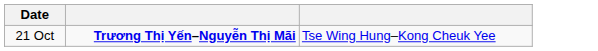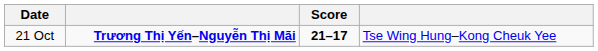+ column: Score | 21–17
